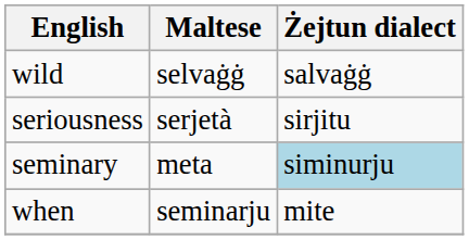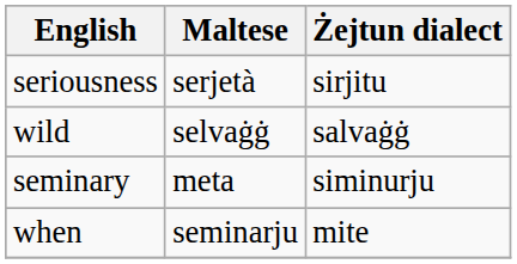rows swapped: wild <-> seriousness
seminary | Żejtun dialect: lightblue background -> no background
